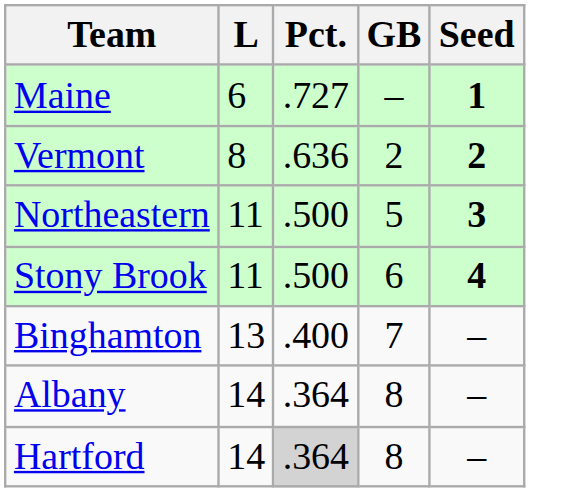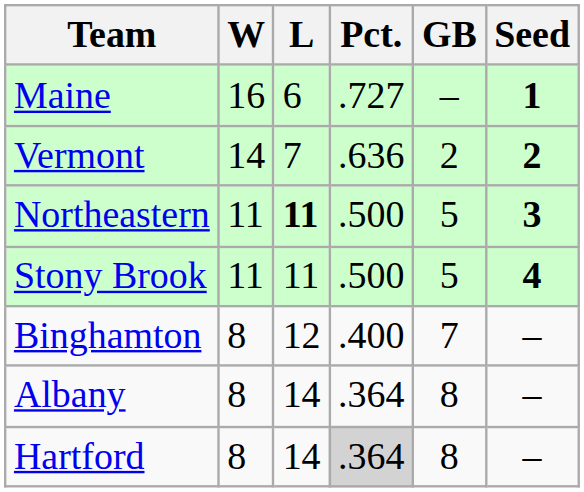+ column: W | 16 | 14 | 11 | 11 | 8 | 8 | 8
Vermont | L: 8 -> 7
Northeastern | L: normal -> bold
Stony Brook | GB: 6 -> 5
Binghamton | L: 13 -> 12
